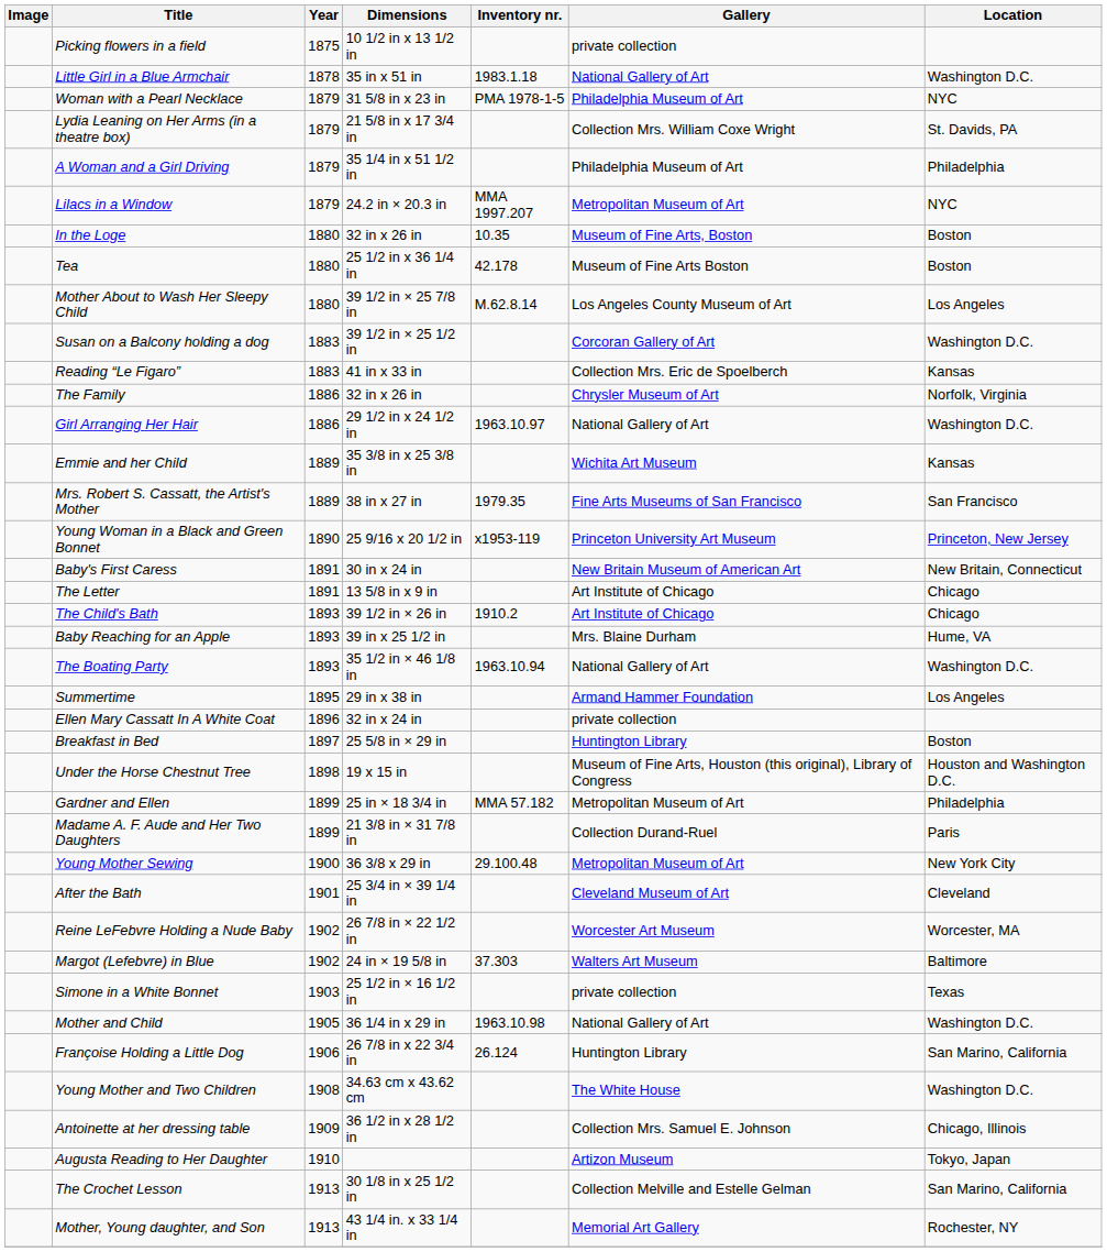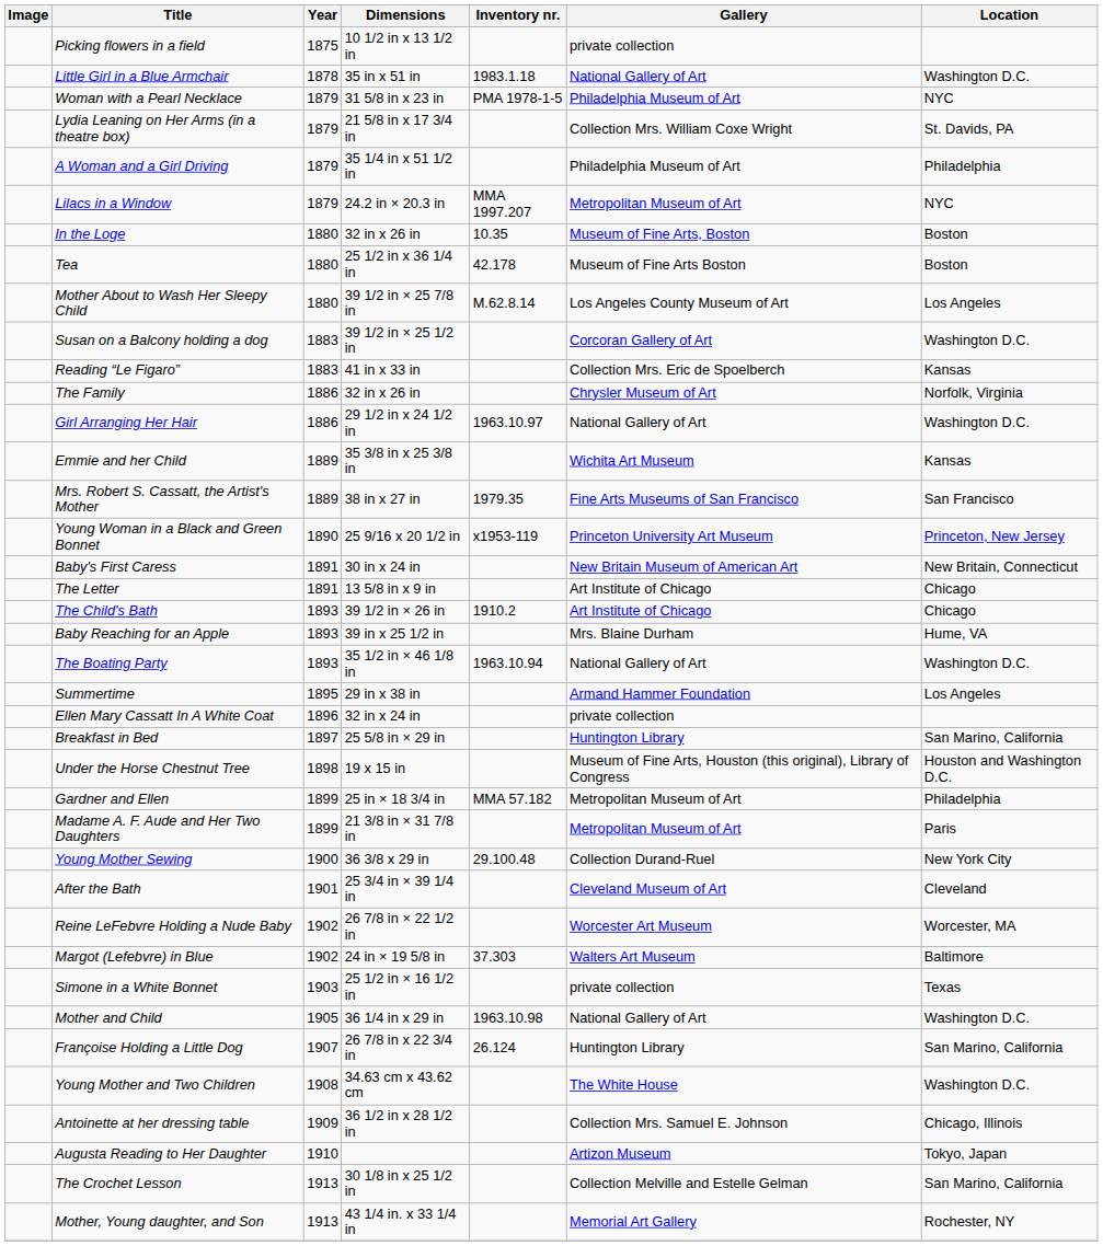Breakfast in Bed | Location: Boston -> San Marino, California
Madame A. F. Aude and Her Two Daughters | Gallery: Collection Durand-Ruel -> Metropolitan Museum of Art
Young Mother Sewing | Gallery: Metropolitan Museum of Art -> Collection Durand-Ruel
Françoise Holding a Little Dog | Year: 1906 -> 1907
